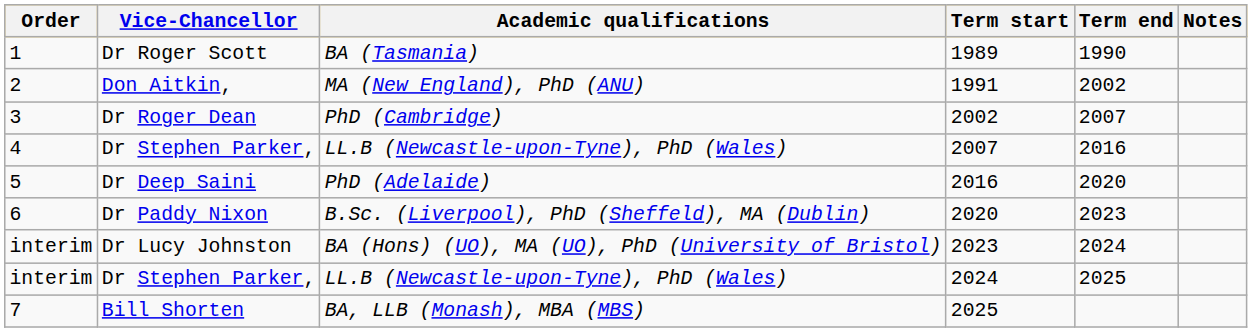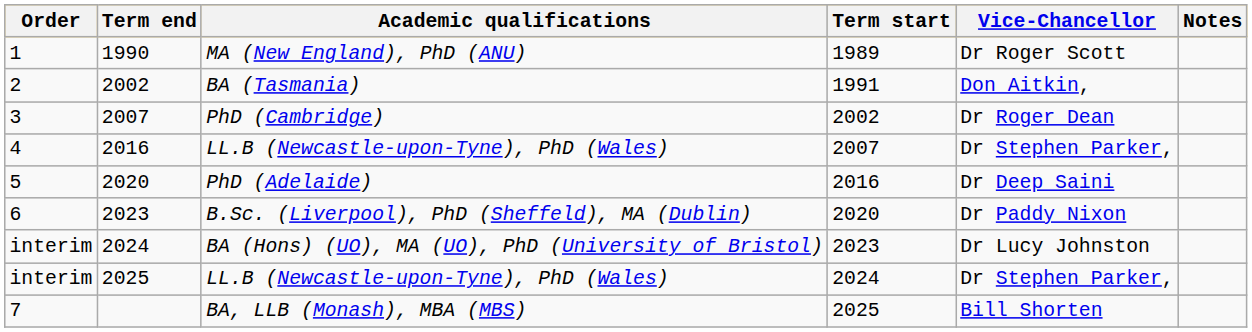columns swapped: Vice-Chancellor <-> Term end
1989 | Academic qualifications: BA (Tasmania) -> MA (New England), PhD (ANU)
1991 | Academic qualifications: MA (New England), PhD (ANU) -> BA (Tasmania)
